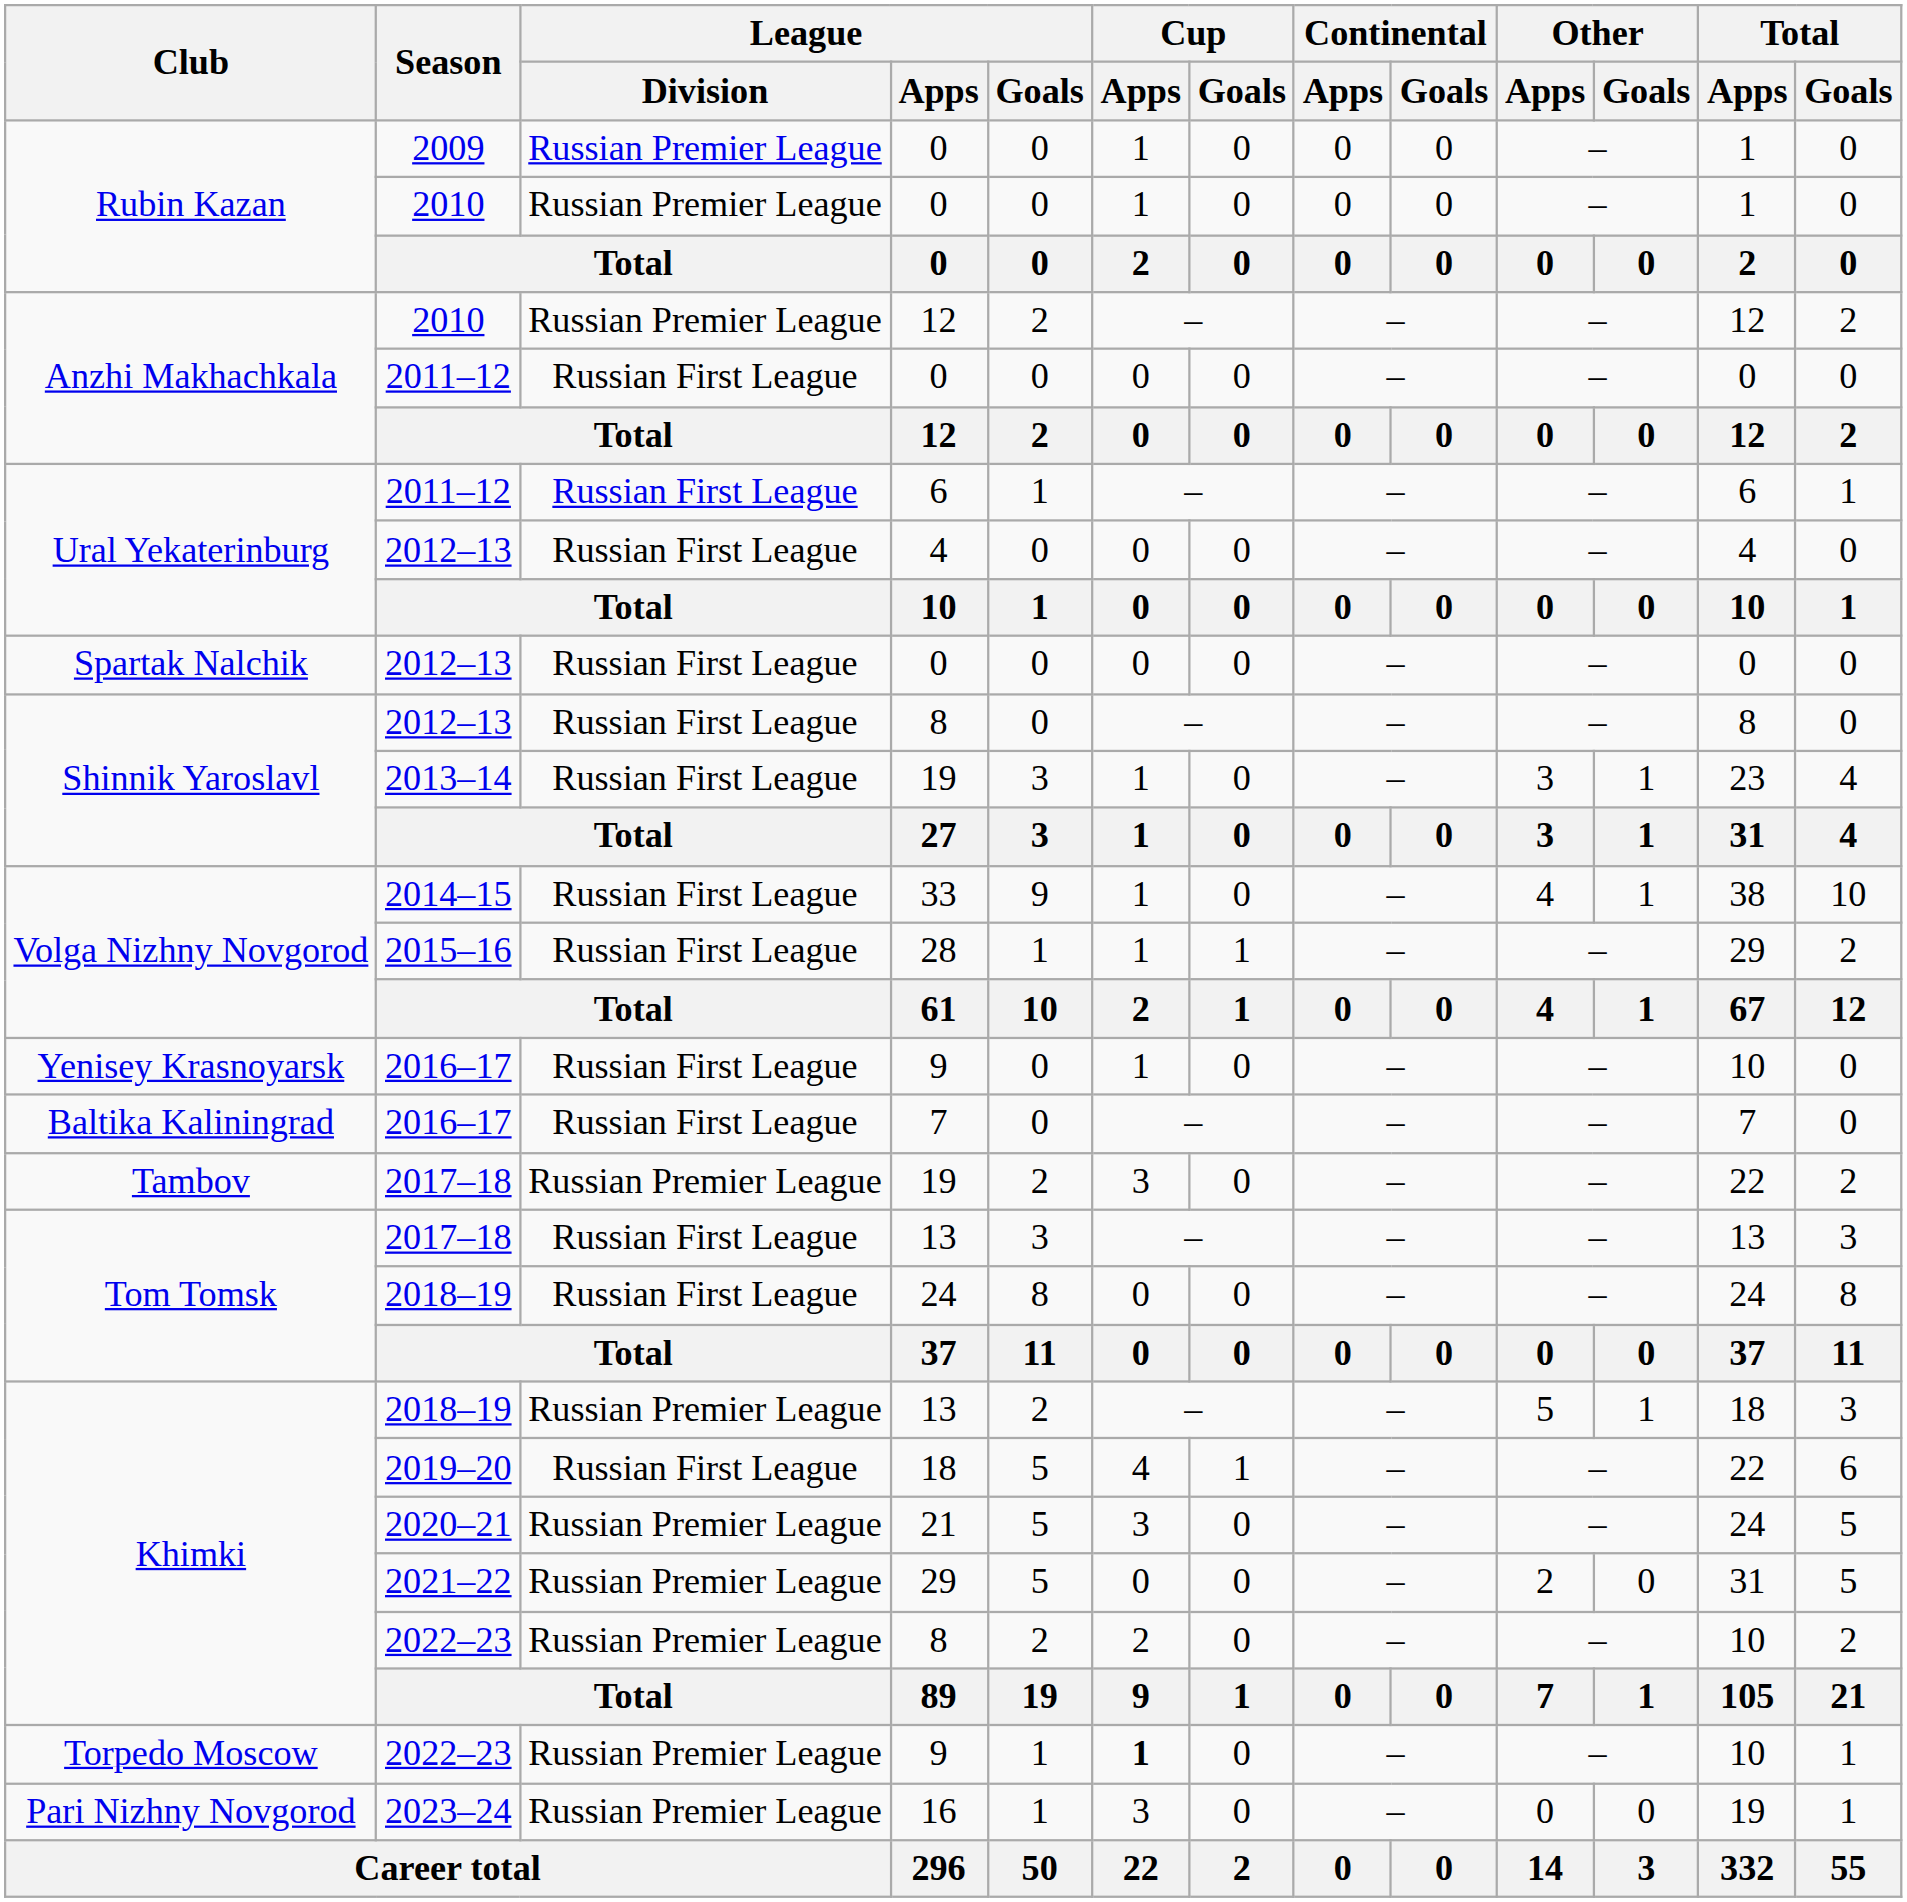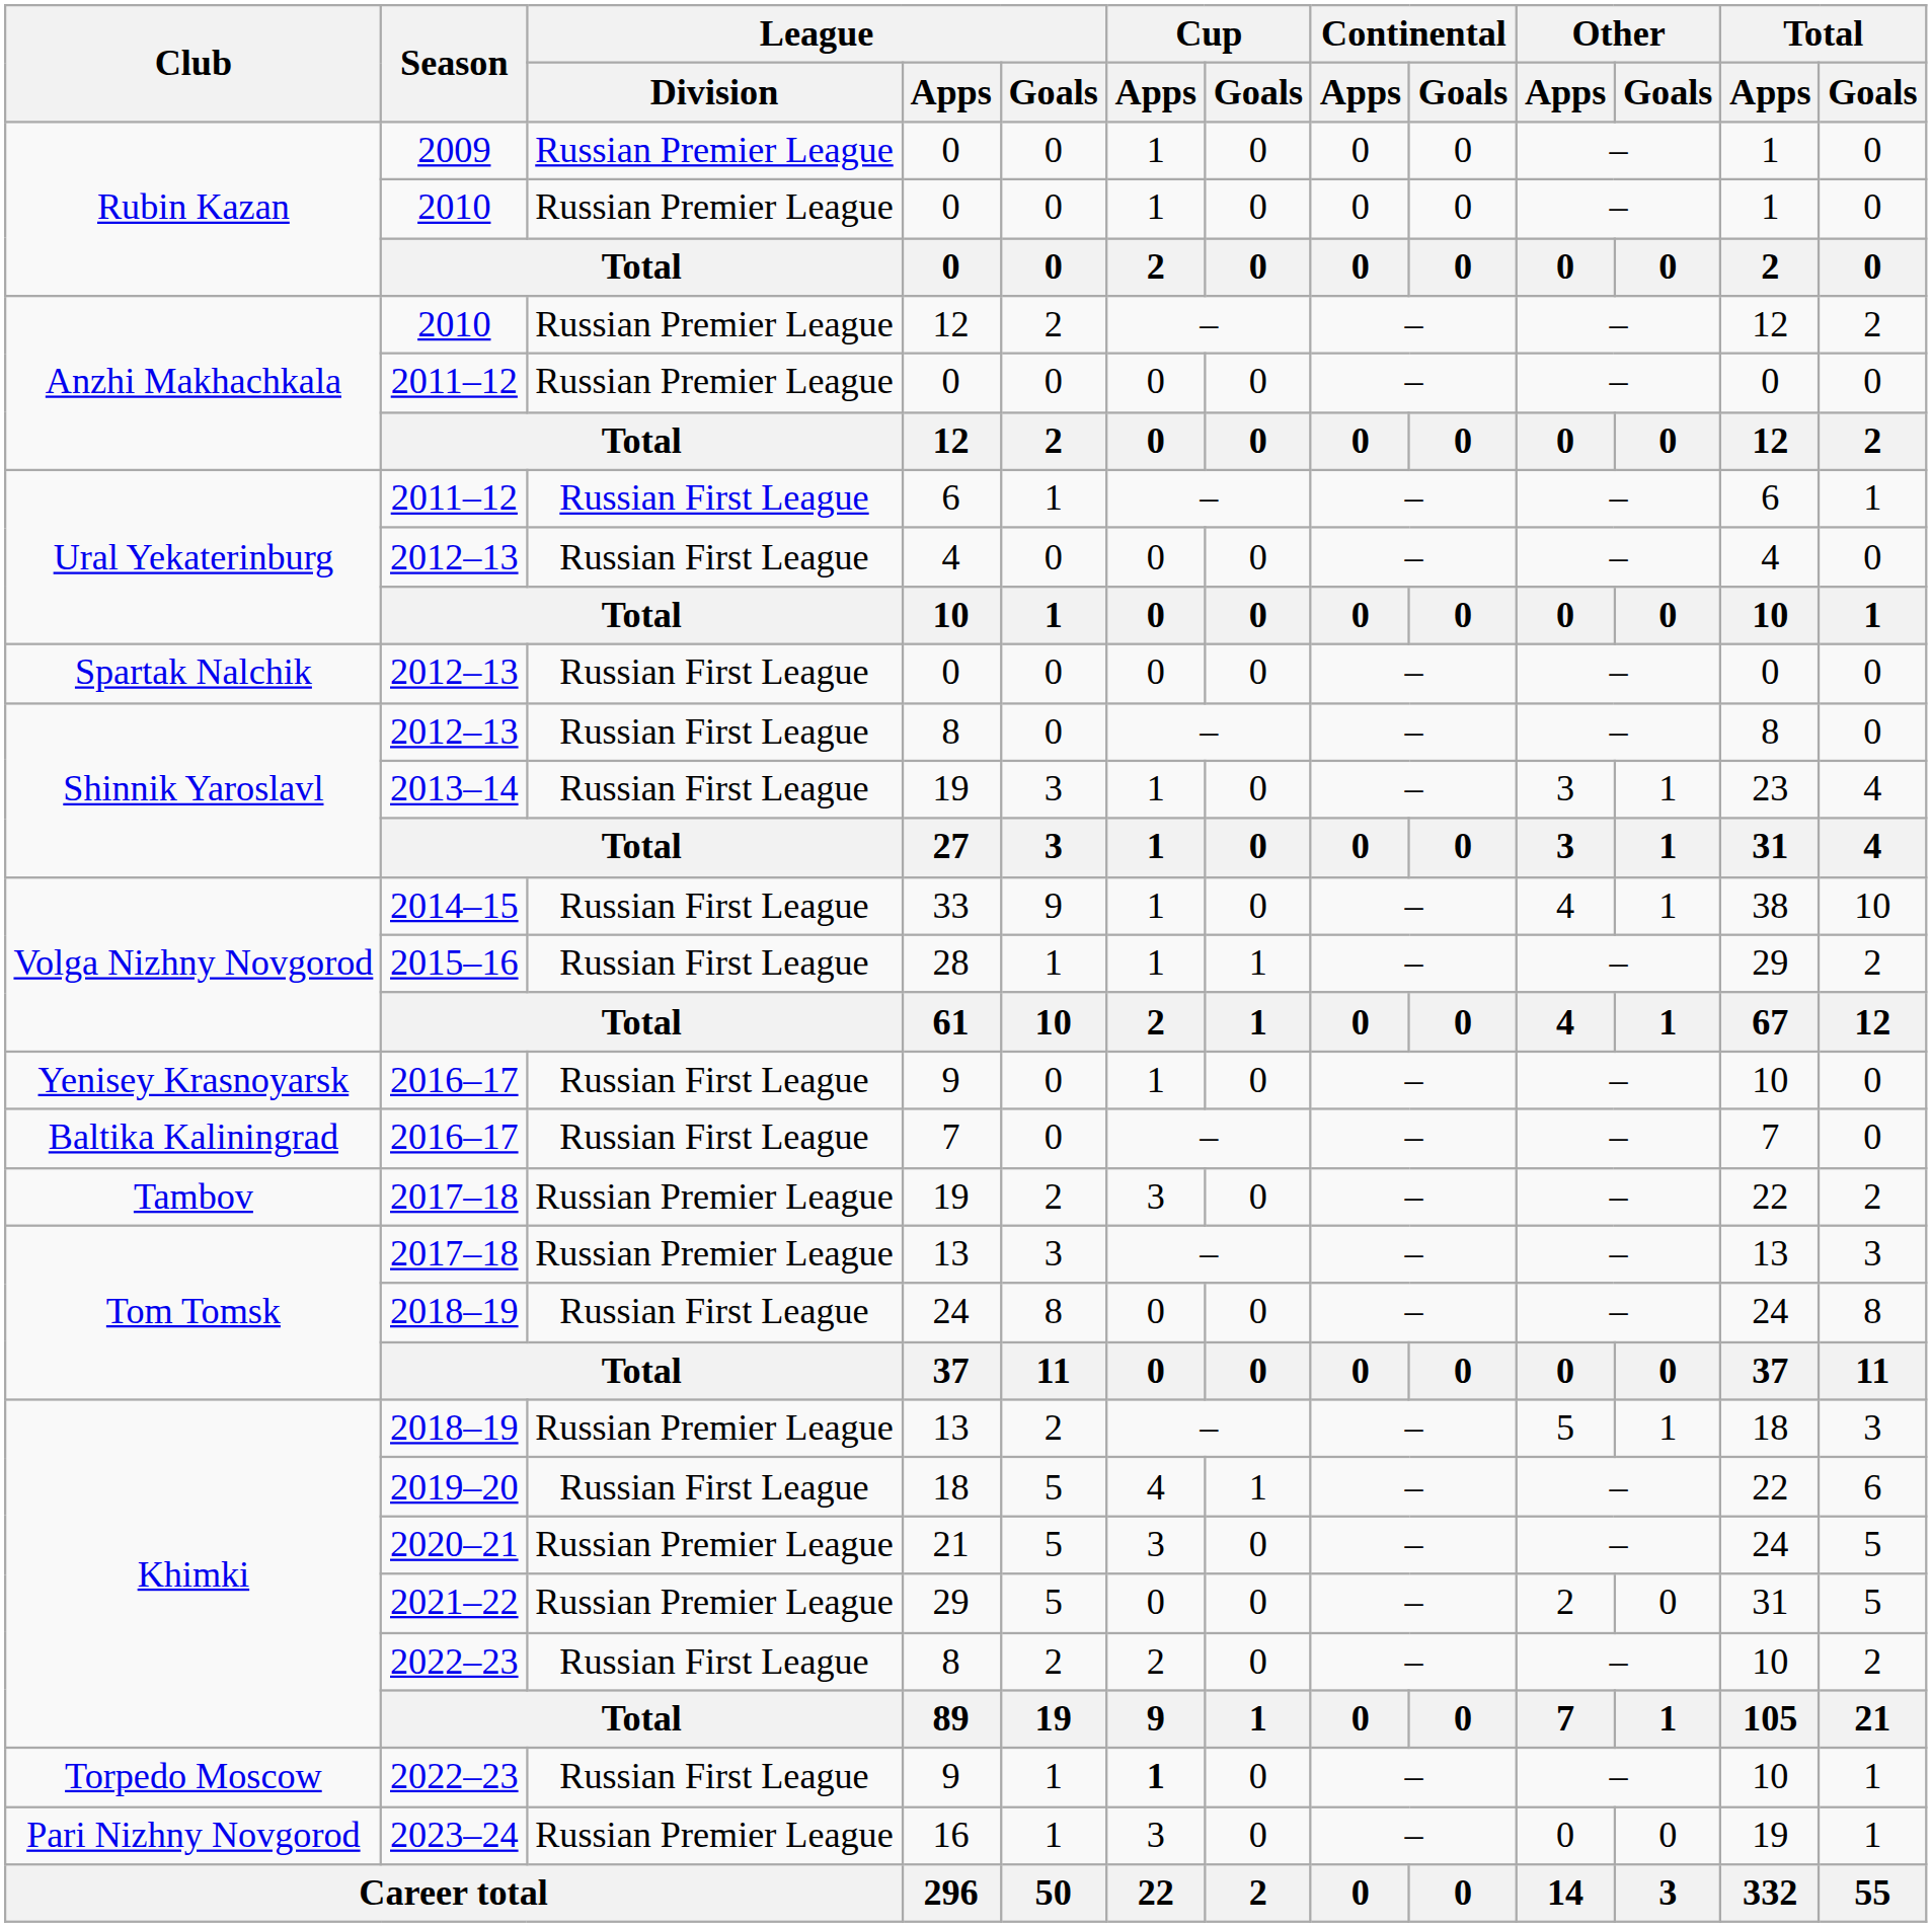2011–12 / 0 | League / Division: Russian First League -> Russian Premier League
2017–18 / 13 | League / Division: Russian First League -> Russian Premier League
2022–23 / 8 | League / Division: Russian Premier League -> Russian First League
2022–23 / 9 | League / Division: Russian Premier League -> Russian First League
